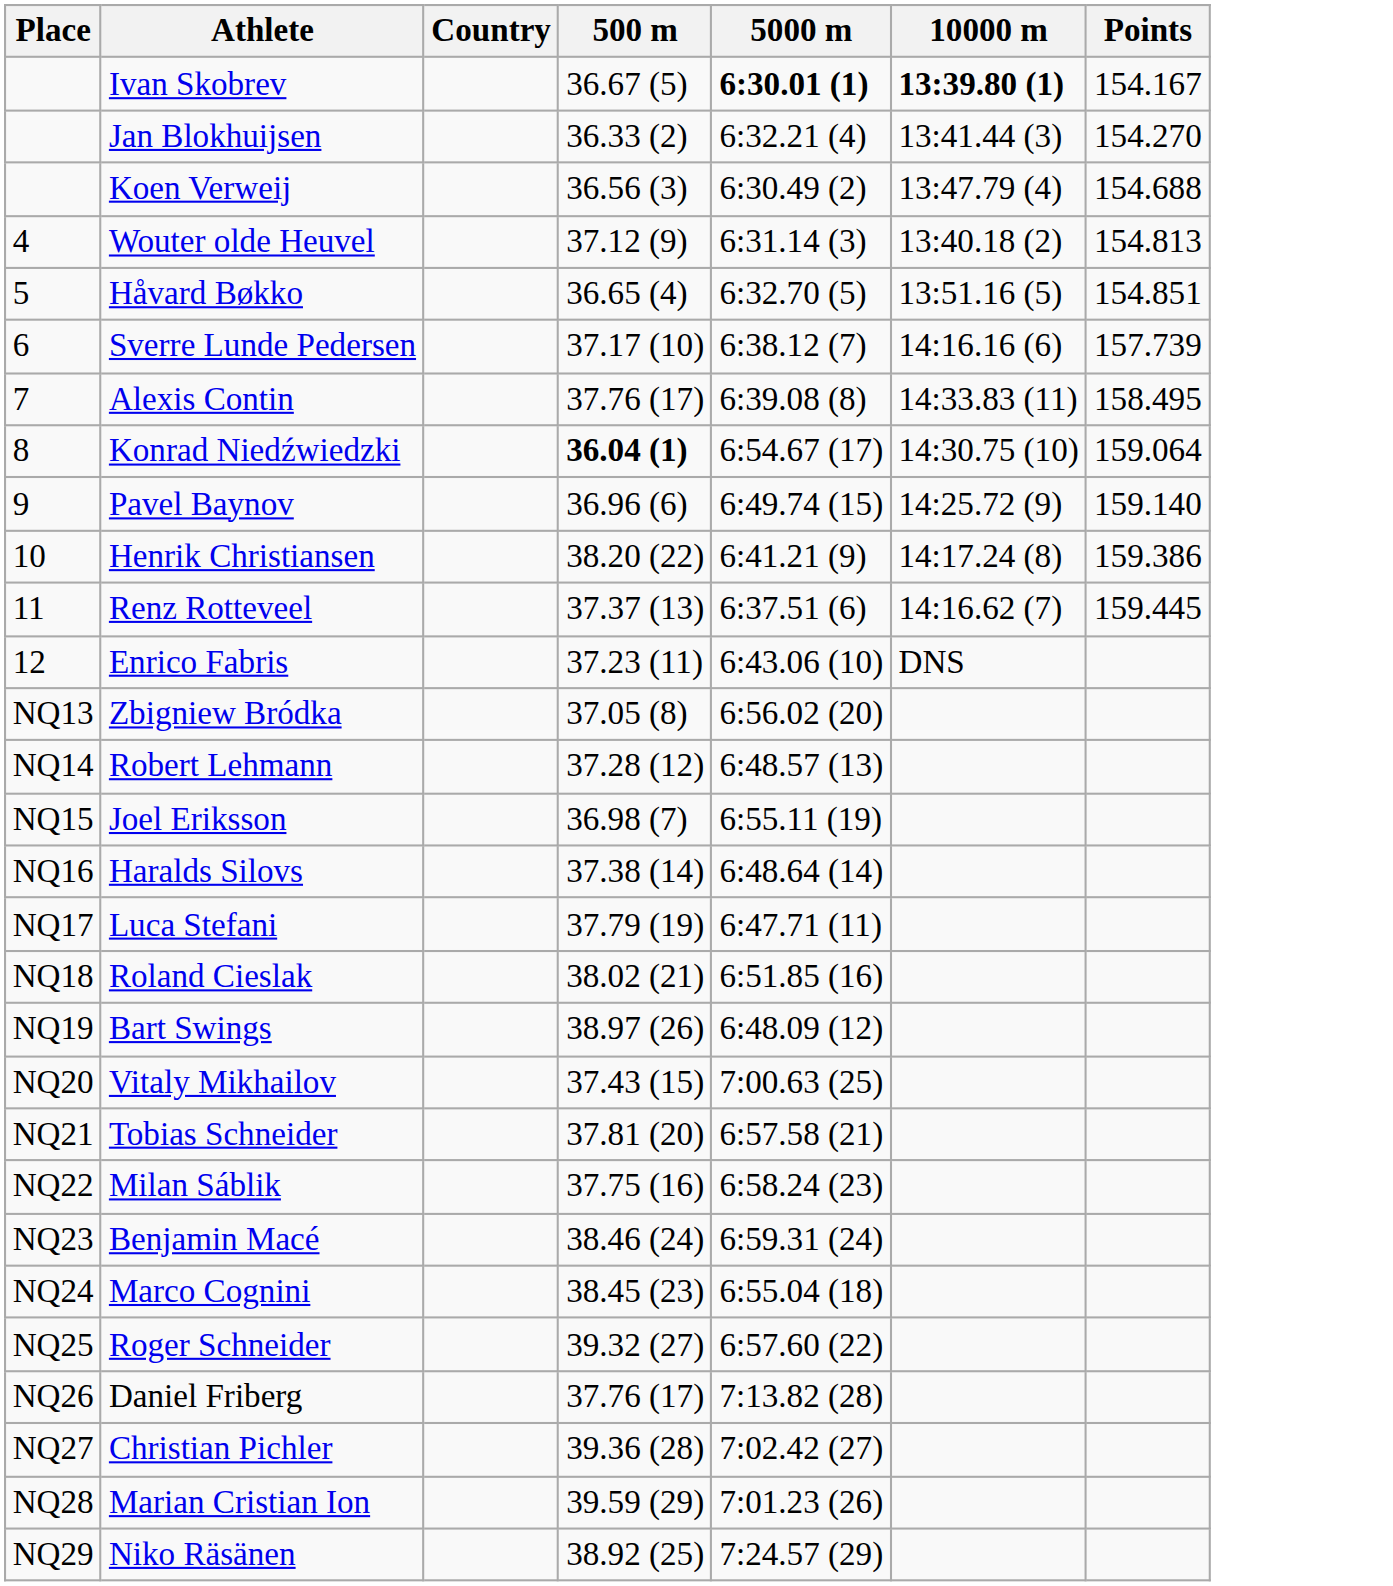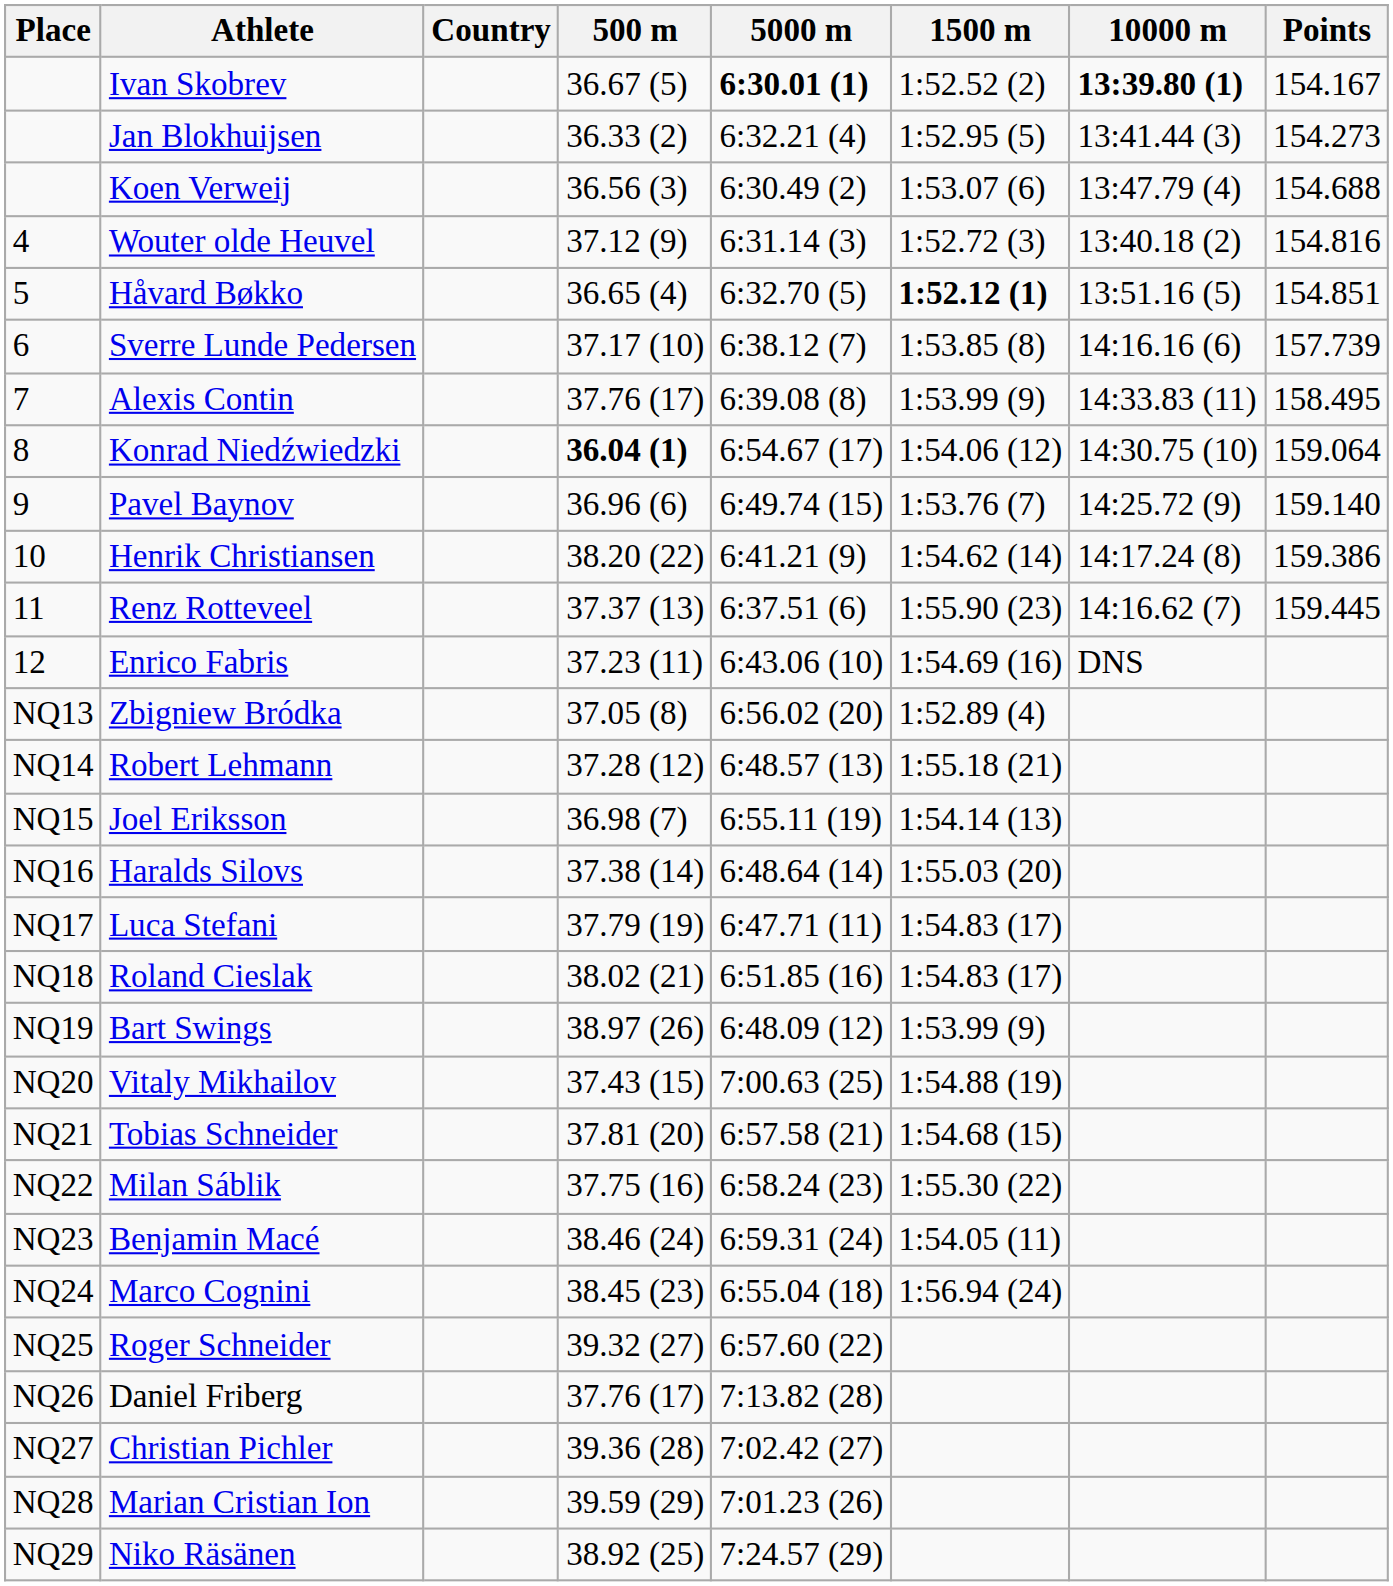+ column: 1500 m | 1:52.52 (2) | 1:52.95 (5) | 1:53.07 (6) | 1:52.72 (3) | 1:52.12 (1) | 1:53.85 (8) | 1:53.99 (9) | 1:54.06 (12) | 1:53.76 (7) | 1:54.62 (14) | 1:55.90 (23) | 1:54.69 (16) | 1:52.89 (4) | 1:55.18 (21) | 1:54.14 (13) | 1:55.03 (20) | 1:54.83 (17) | 1:54.83 (17) | 1:53.99 (9) | 1:54.88 (19) | 1:54.68 (15) | 1:55.30 (22) | 1:54.05 (11) | 1:56.94 (24)
Jan Blokhuijsen | Points: 154.270 -> 154.273
Wouter olde Heuvel | Points: 154.813 -> 154.816
